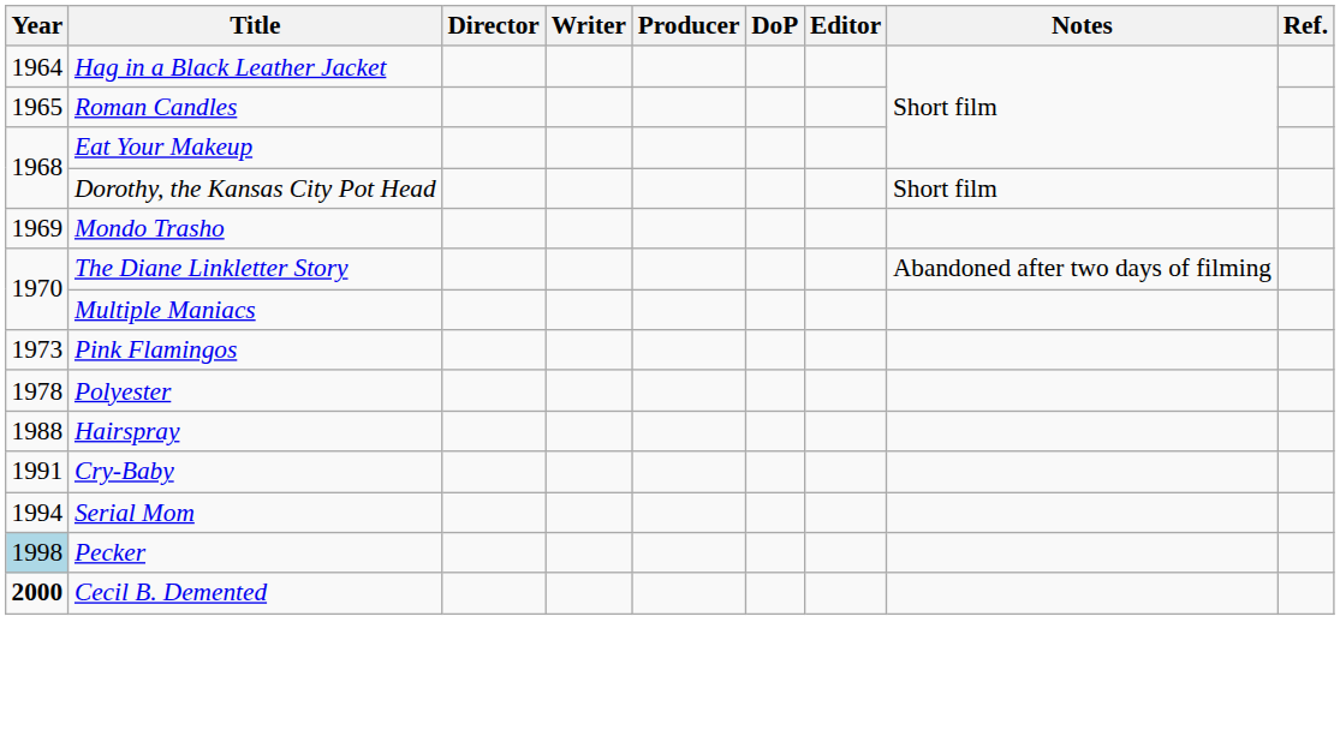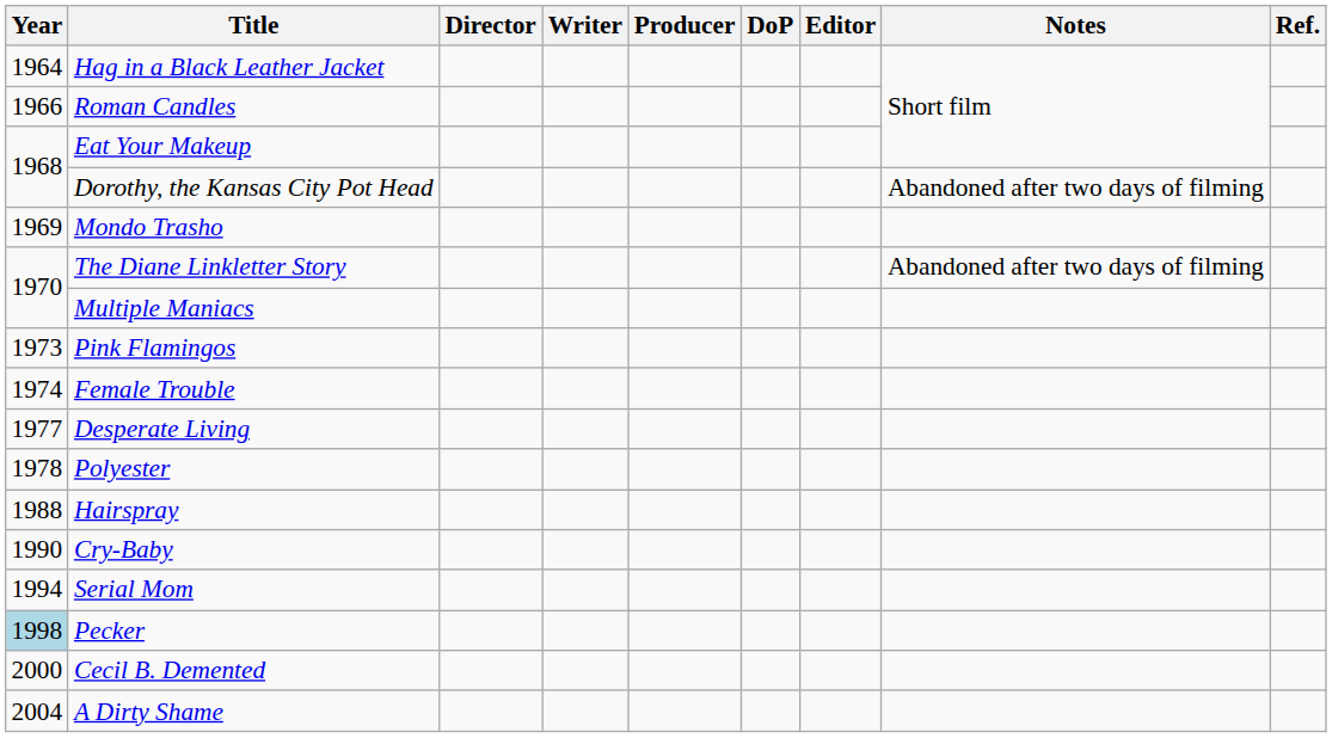Roman Candles | Year: 1965 -> 1966
Dorothy, the Kansas City Pot Head | Notes: Short film -> Abandoned after two days of filming
+ row: 1974 | Female Trouble
+ row: 1977 | Desperate Living
Cry-Baby | Year: 1991 -> 1990
Cecil B. Demented | Year: bold -> normal
+ row: 2004 | A Dirty Shame
